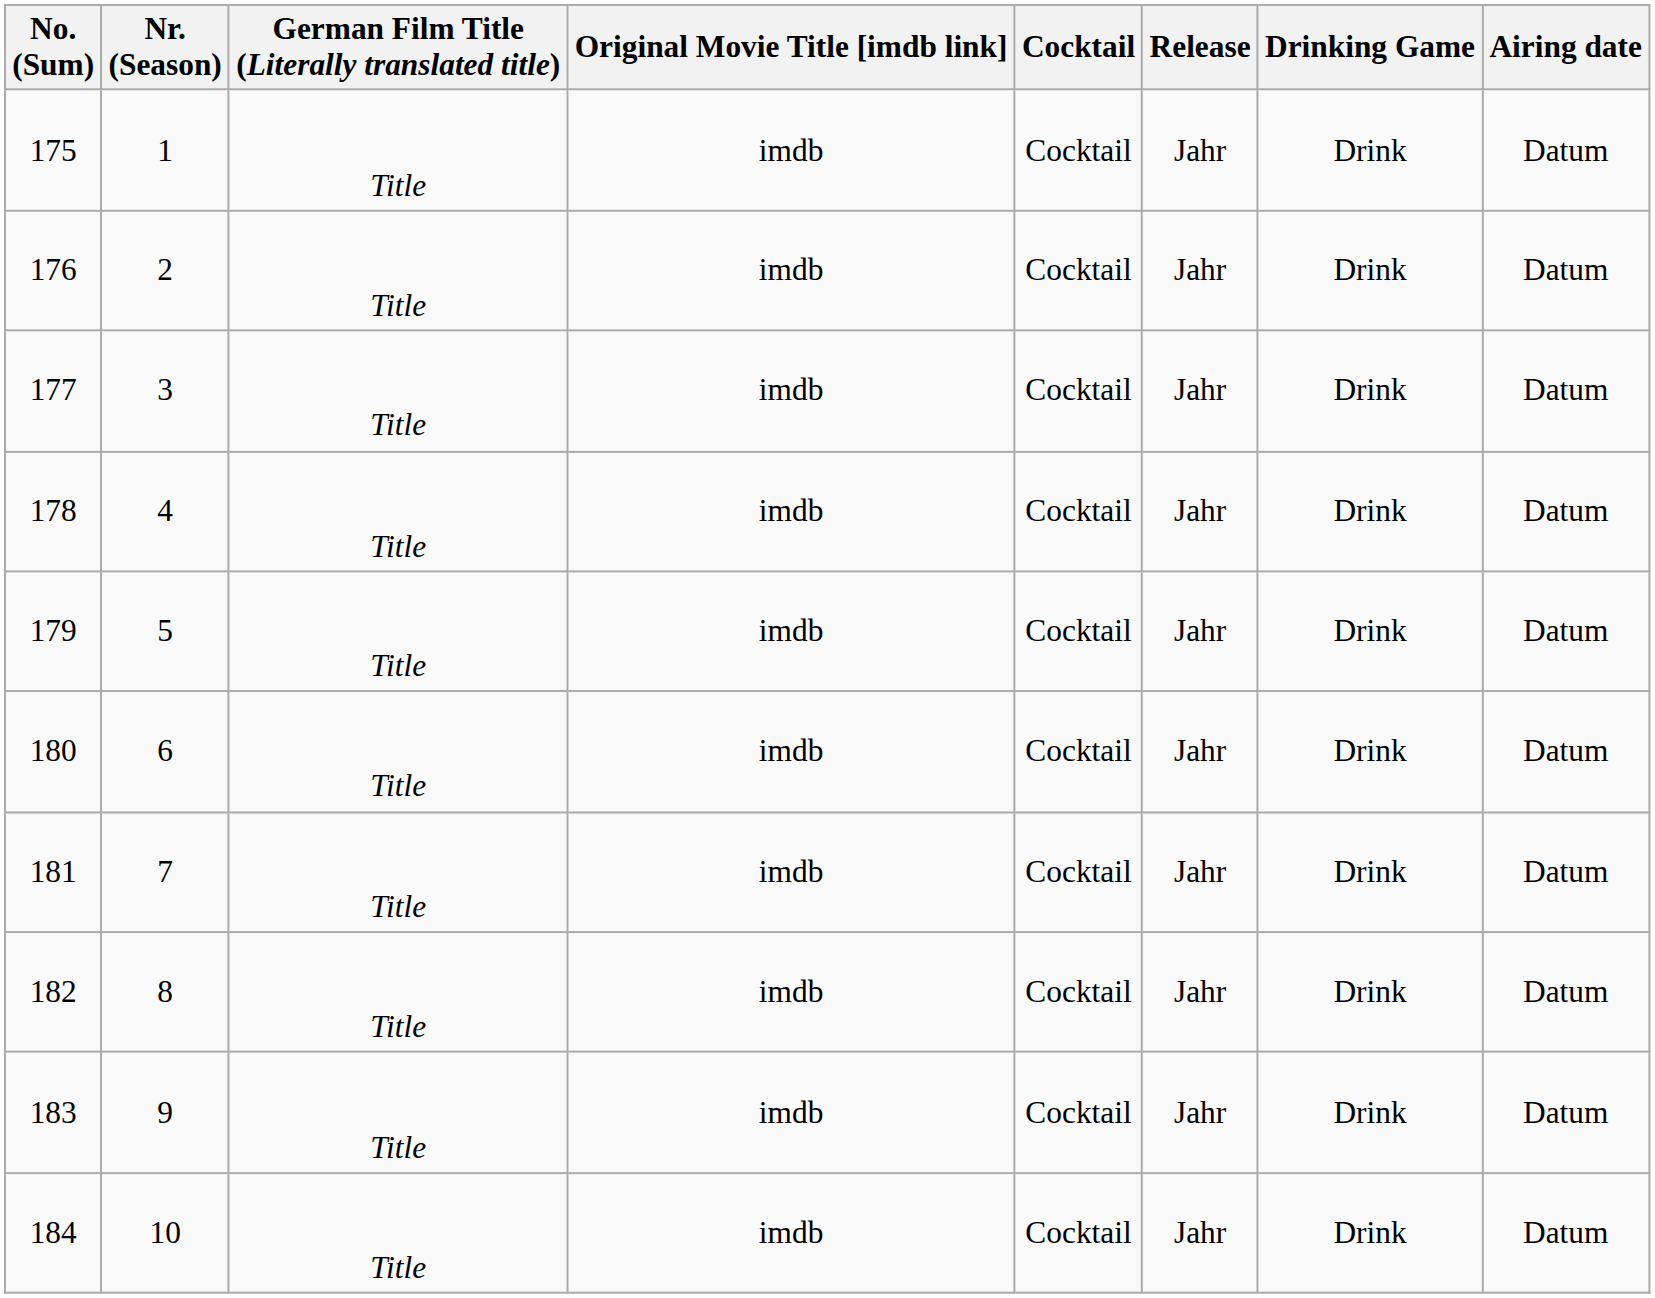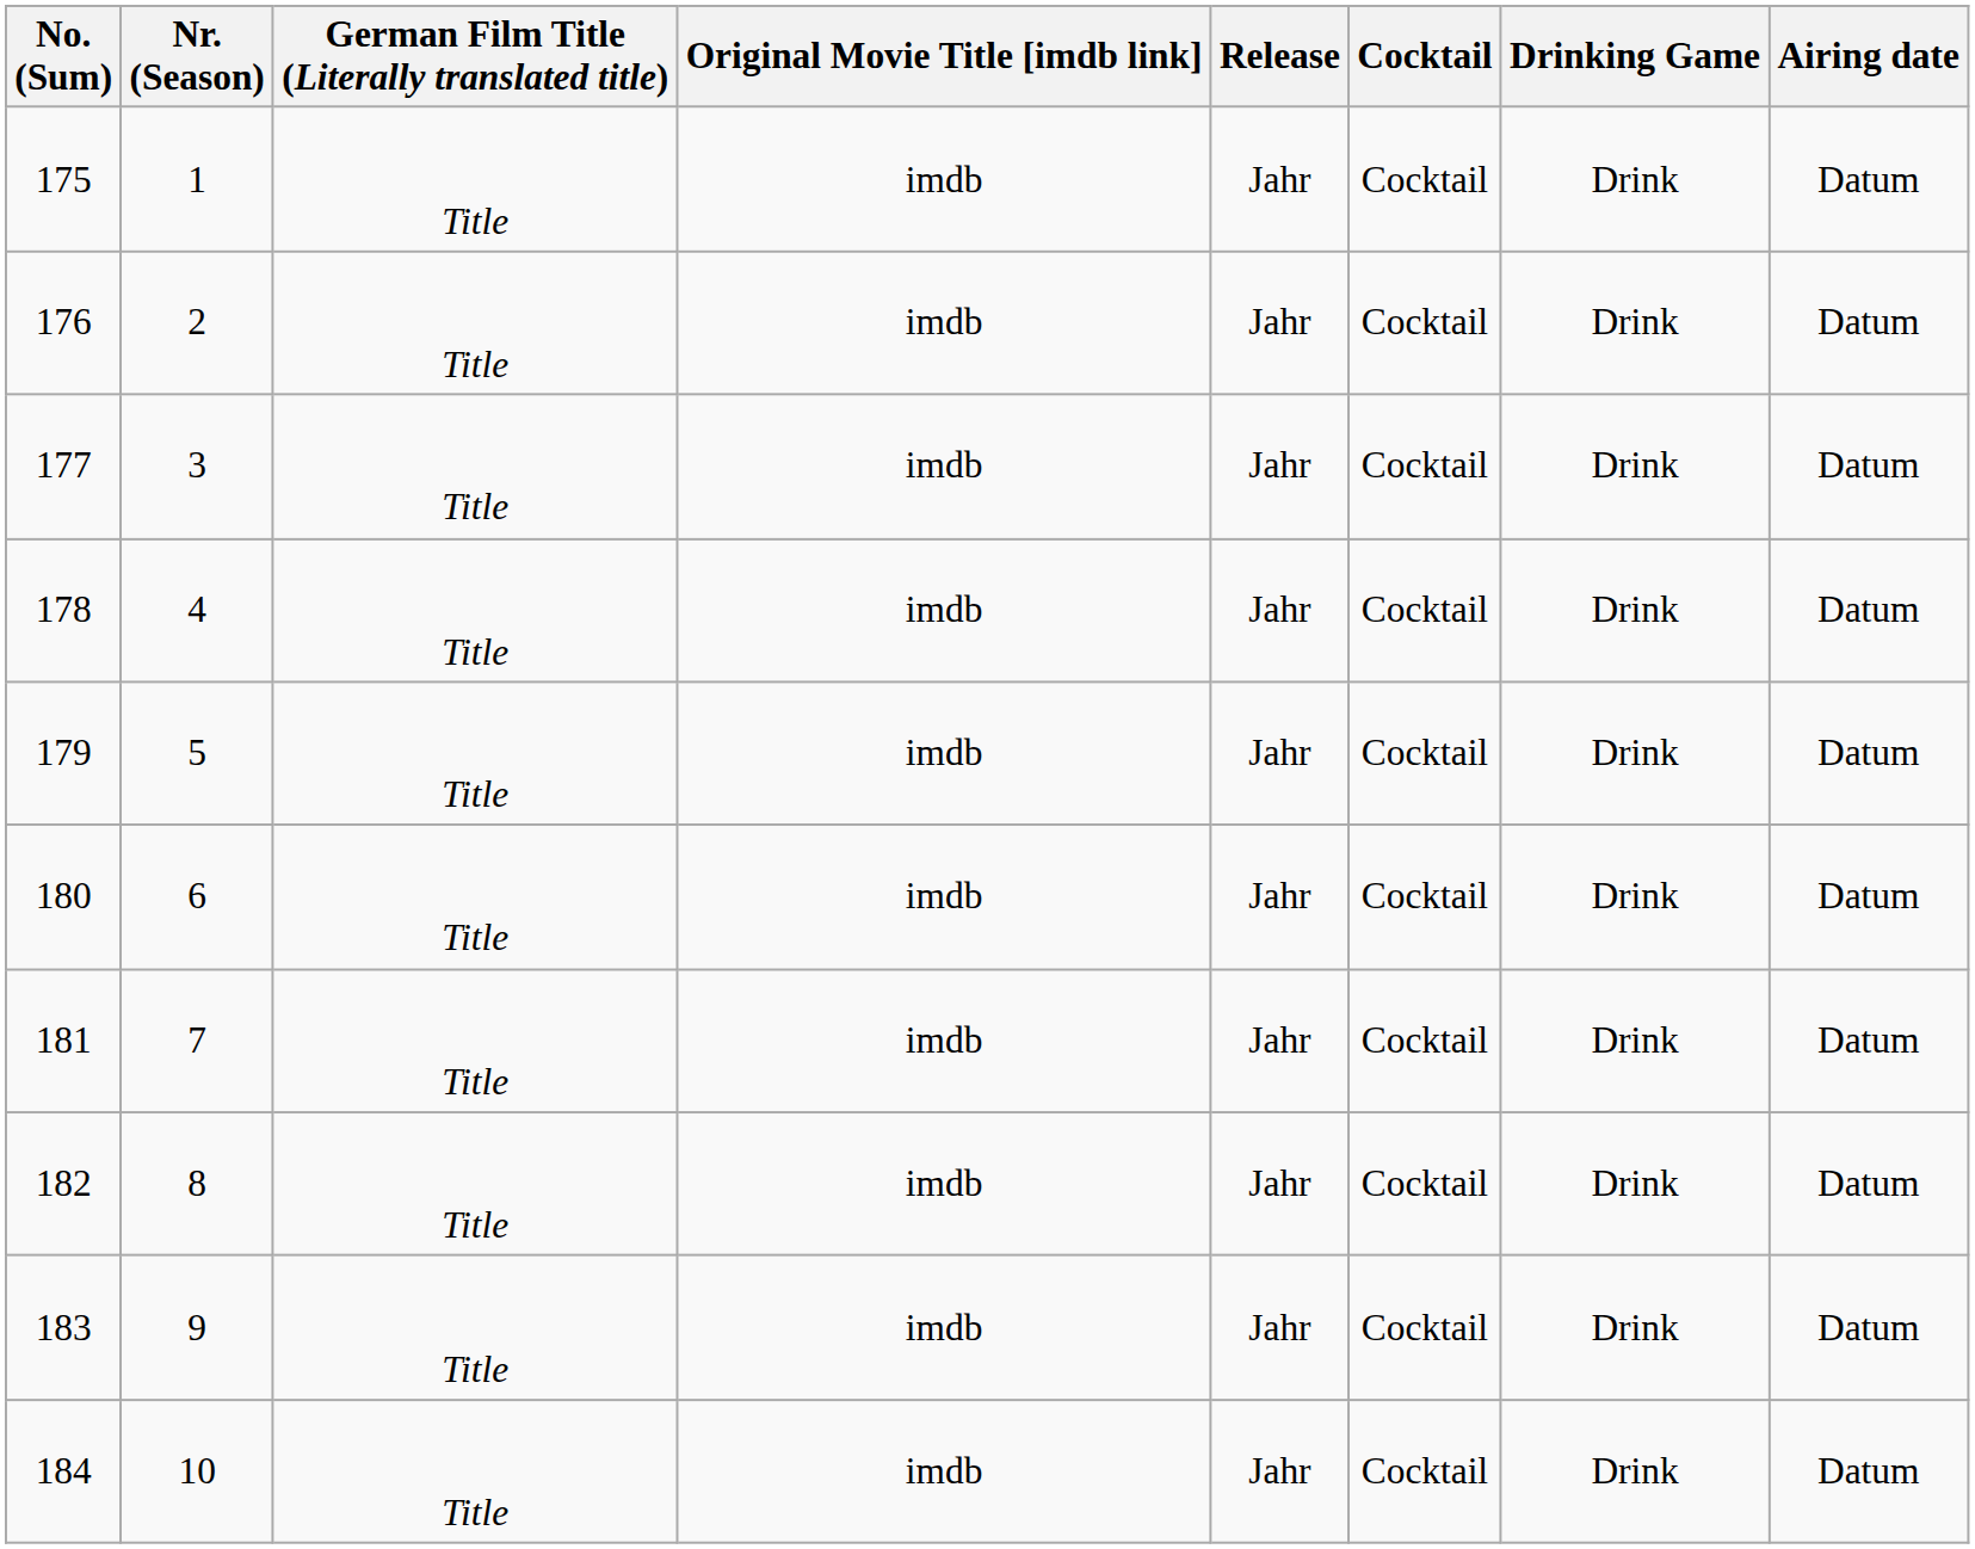columns swapped: Release <-> Cocktail
